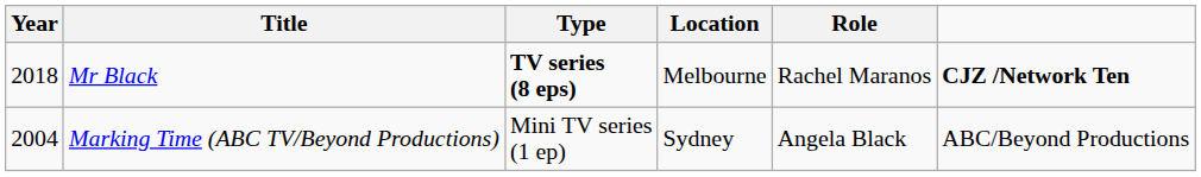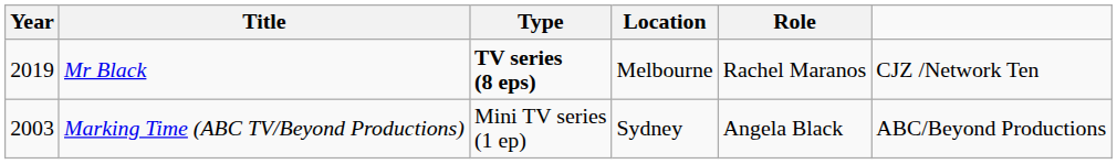Mr Black | Year: 2018 -> 2019
Mr Black | column 6: bold -> normal
Marking Time (ABC TV/Beyond Productions) | Year: 2004 -> 2003
